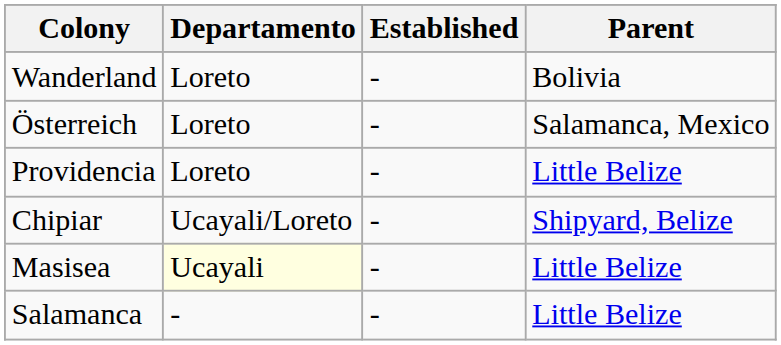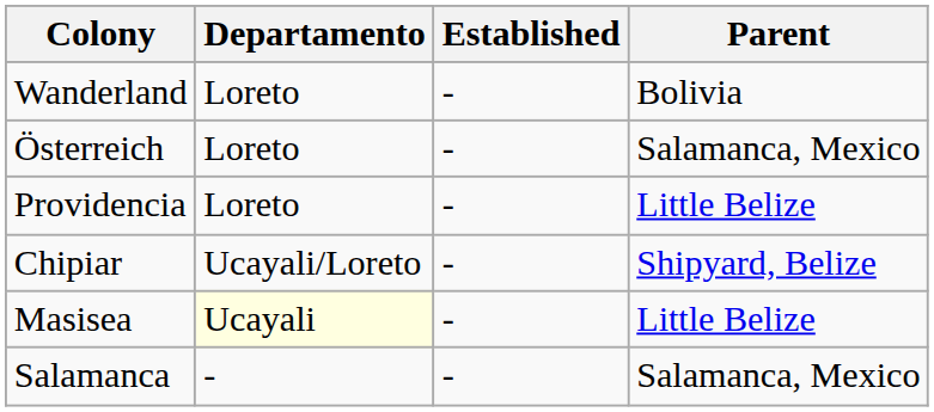Salamanca | Parent: Little Belize -> Salamanca, Mexico
